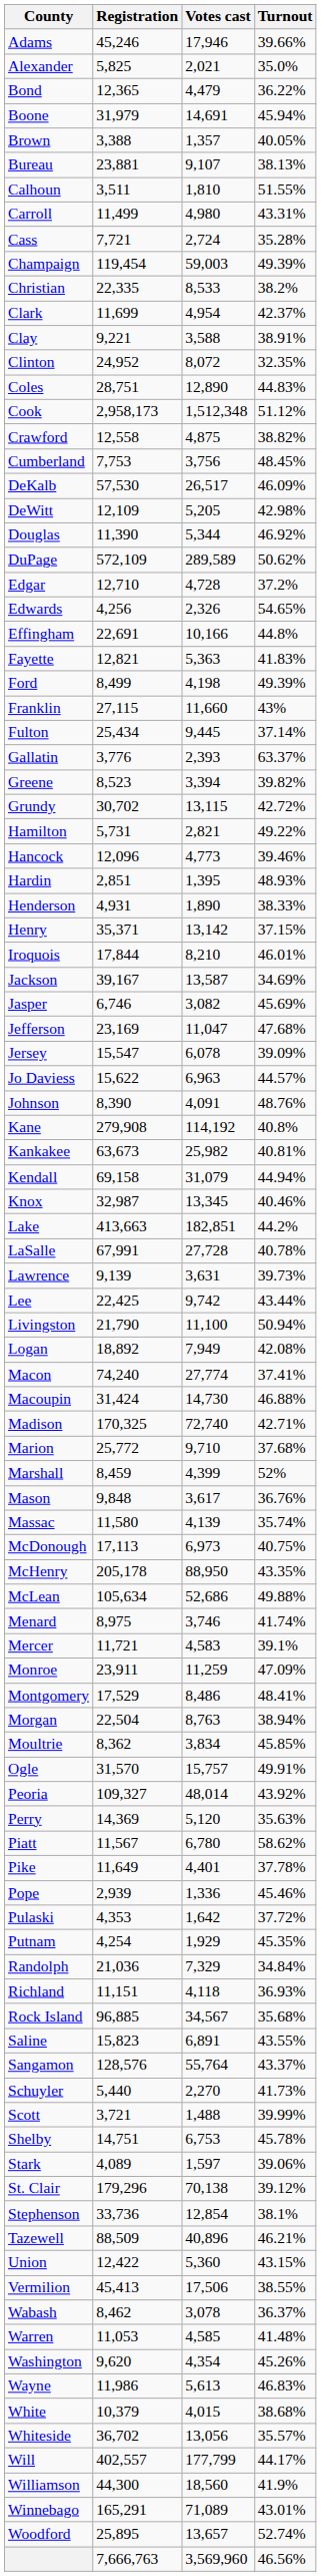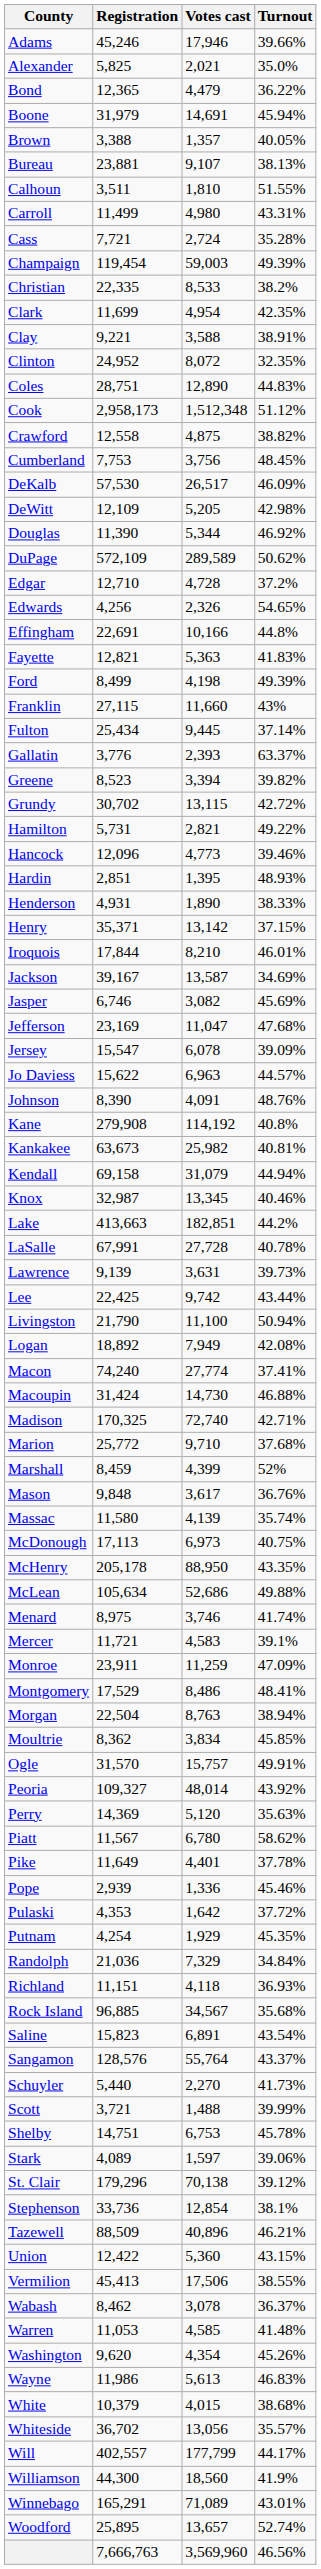Clark | Turnout: 42.37% -> 42.35%
Saline | Turnout: 43.55% -> 43.54%
